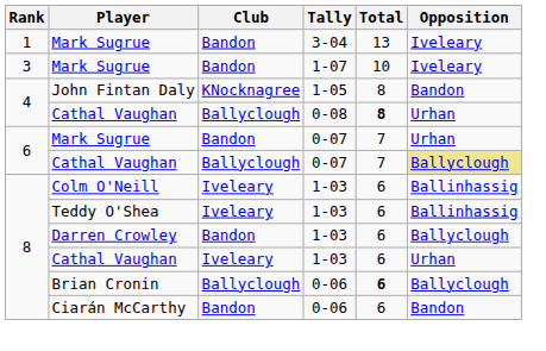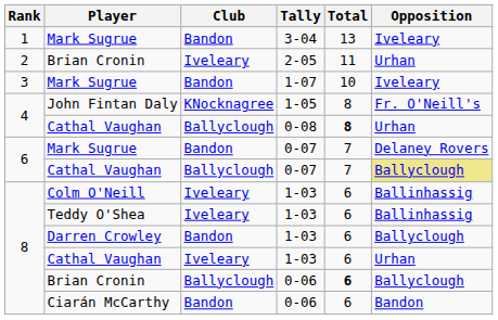+ row: 2 | Brian Cronin | Iveleary | 2-05 | 11 | Urhan
John Fintan Daly | Opposition: Bandon -> Fr. O'Neill's
Mark Sugrue / 0-07 | Opposition: Urhan -> Delaney Rovers
